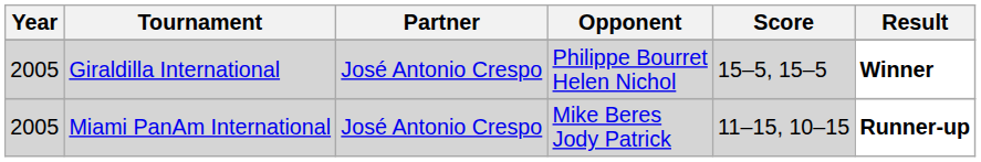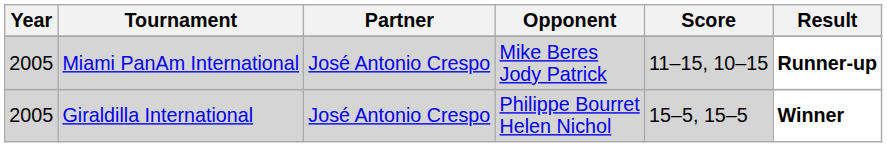rows swapped: Giraldilla International <-> Miami PanAm International
